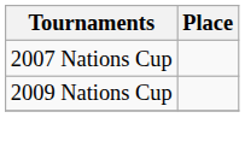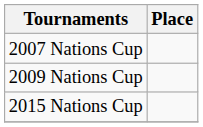+ row: 2015 Nations Cup
